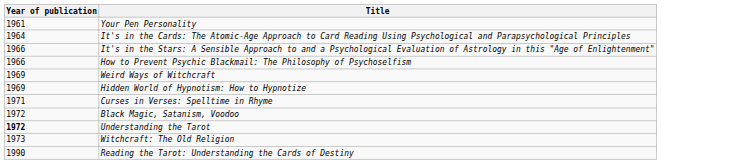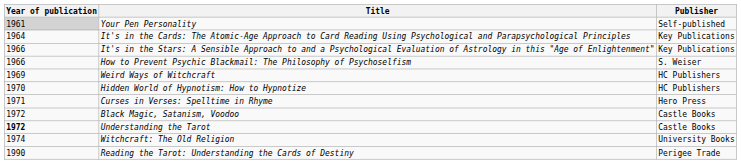+ column: Publisher | Self-published | Key Publications | Key Publications | S. Weiser | HC Publishers | HC Publishers | Hero Press | Castle Books | Castle Books | University Books | Perigee Trade
Your Pen Personality | Year of publication: no background -> lightgrey background
Hidden World of Hypnotism: How to Hypnotize | Year of publication: 1969 -> 1970
Witchcraft: The Old Religion | Year of publication: 1973 -> 1974
